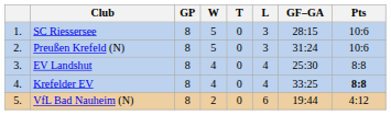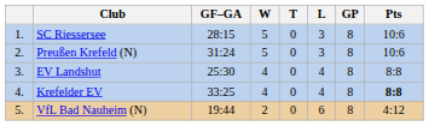columns swapped: GP <-> GF–GA
